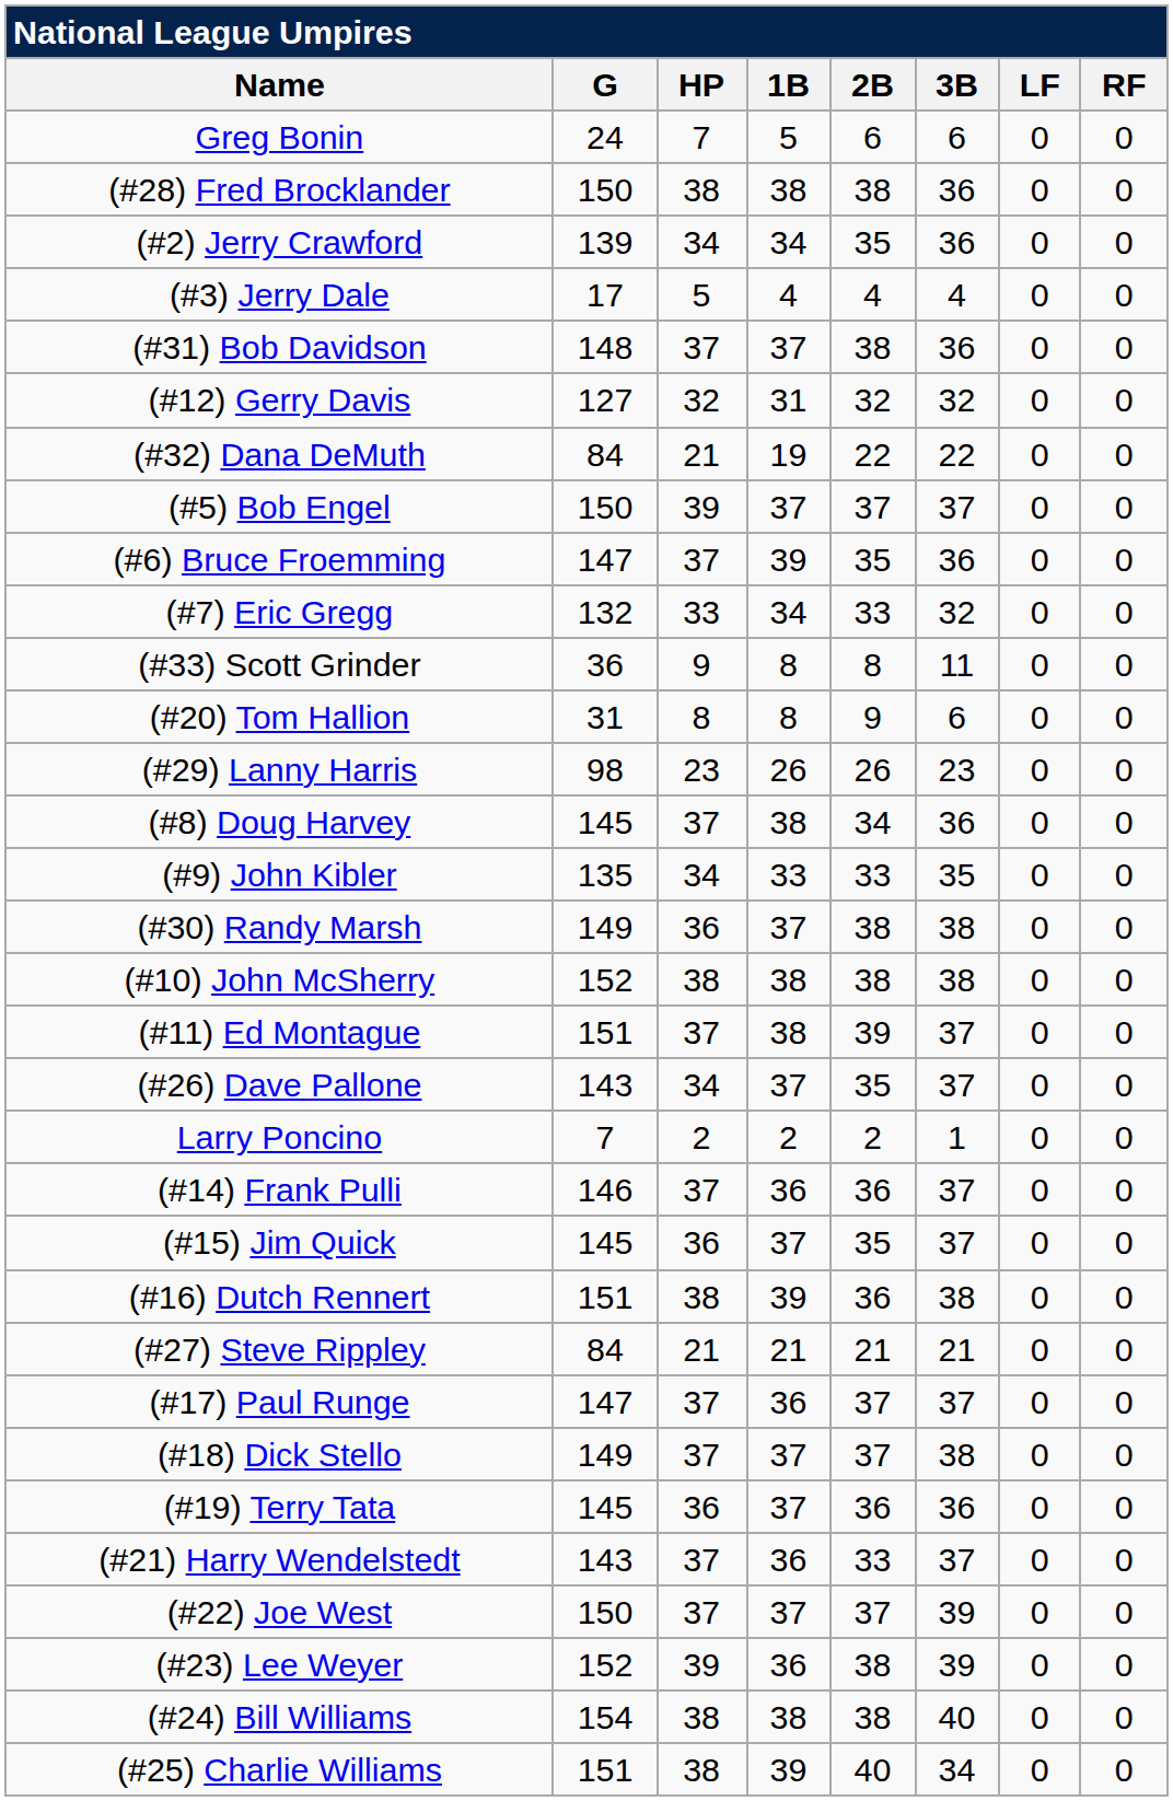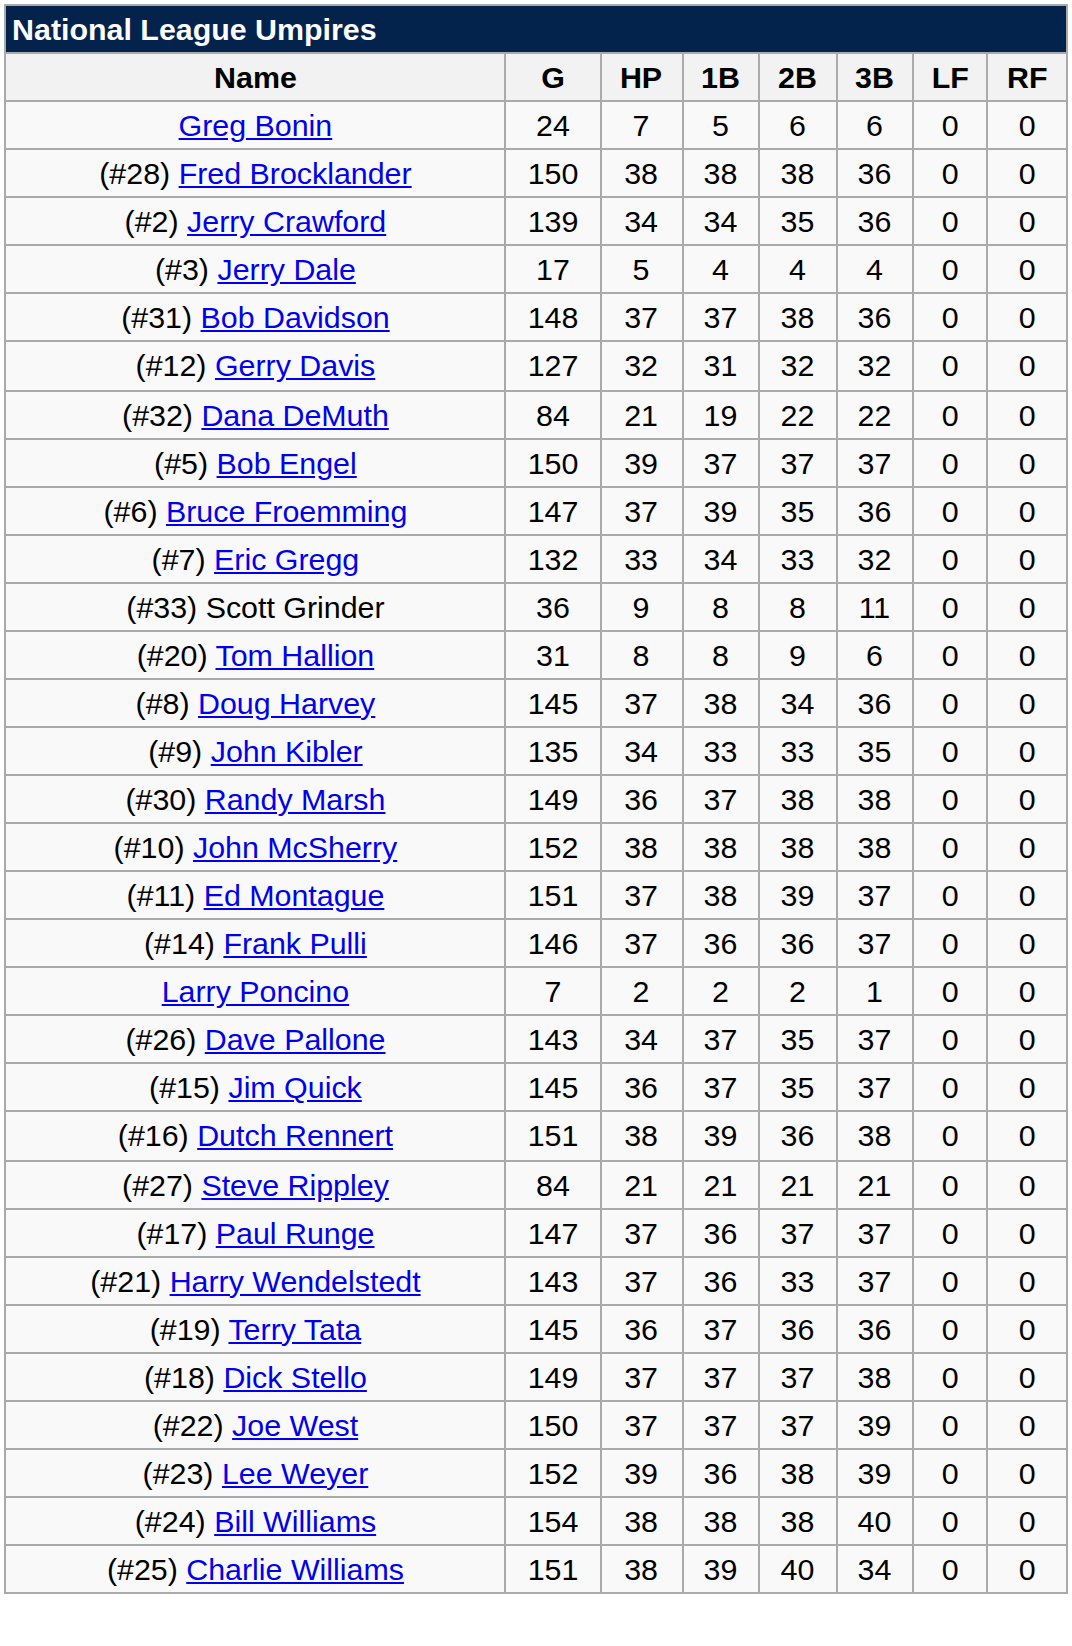- row: (#29) Lanny Harris | 98 | 23 | 26 | 26 | 23 | 0 | 0
rows swapped: (#26) Dave Pallone <-> (#14) Frank Pulli
rows swapped: (#18) Dick Stello <-> (#21) Harry Wendelstedt
